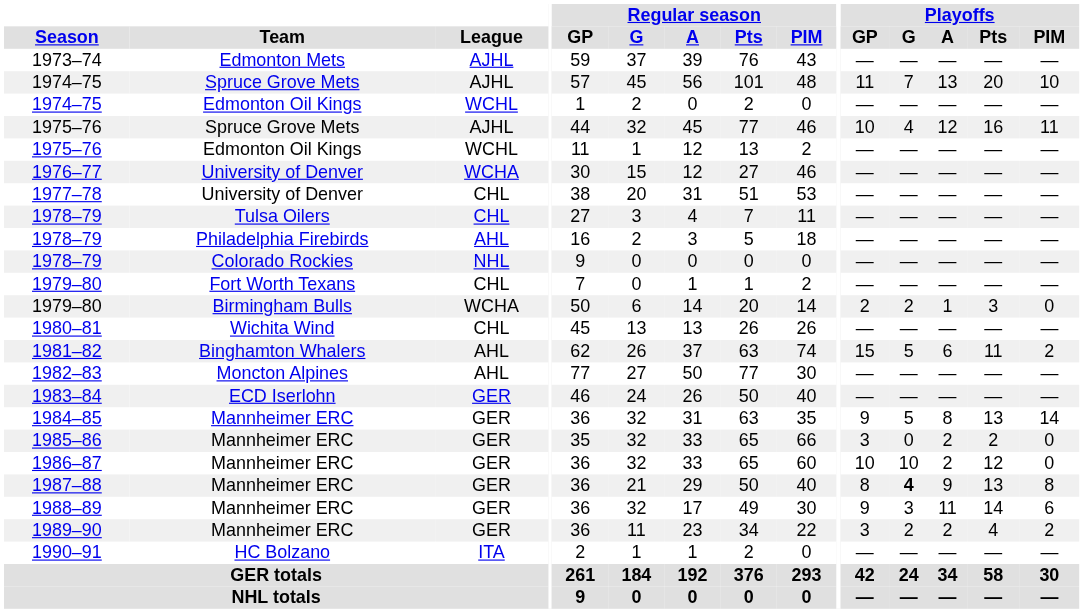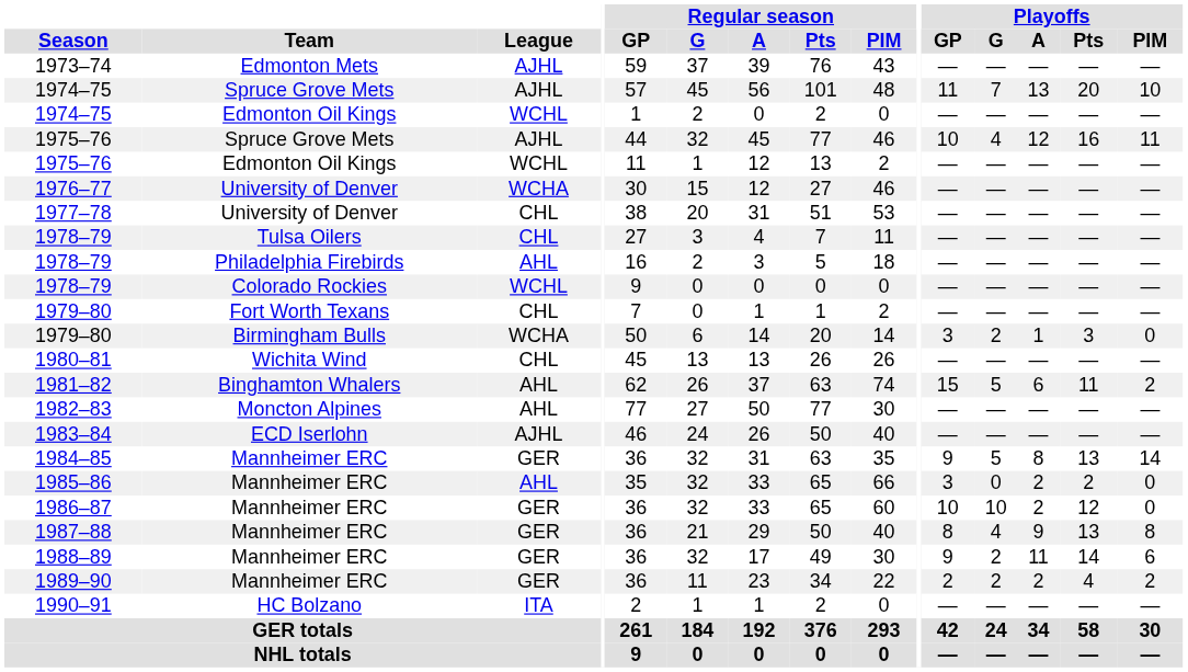1978–79 / Colorado Rockies | League: NHL -> WCHL
1979–80 / Birmingham Bulls | Playoffs / GP: 2 -> 3
1983–84 | League: GER -> AJHL
1985–86 | League: GER -> AHL
1987–88 | Playoffs / G: bold -> normal
1988–89 | Playoffs / G: 3 -> 2
1989–90 | Playoffs / GP: 3 -> 2
